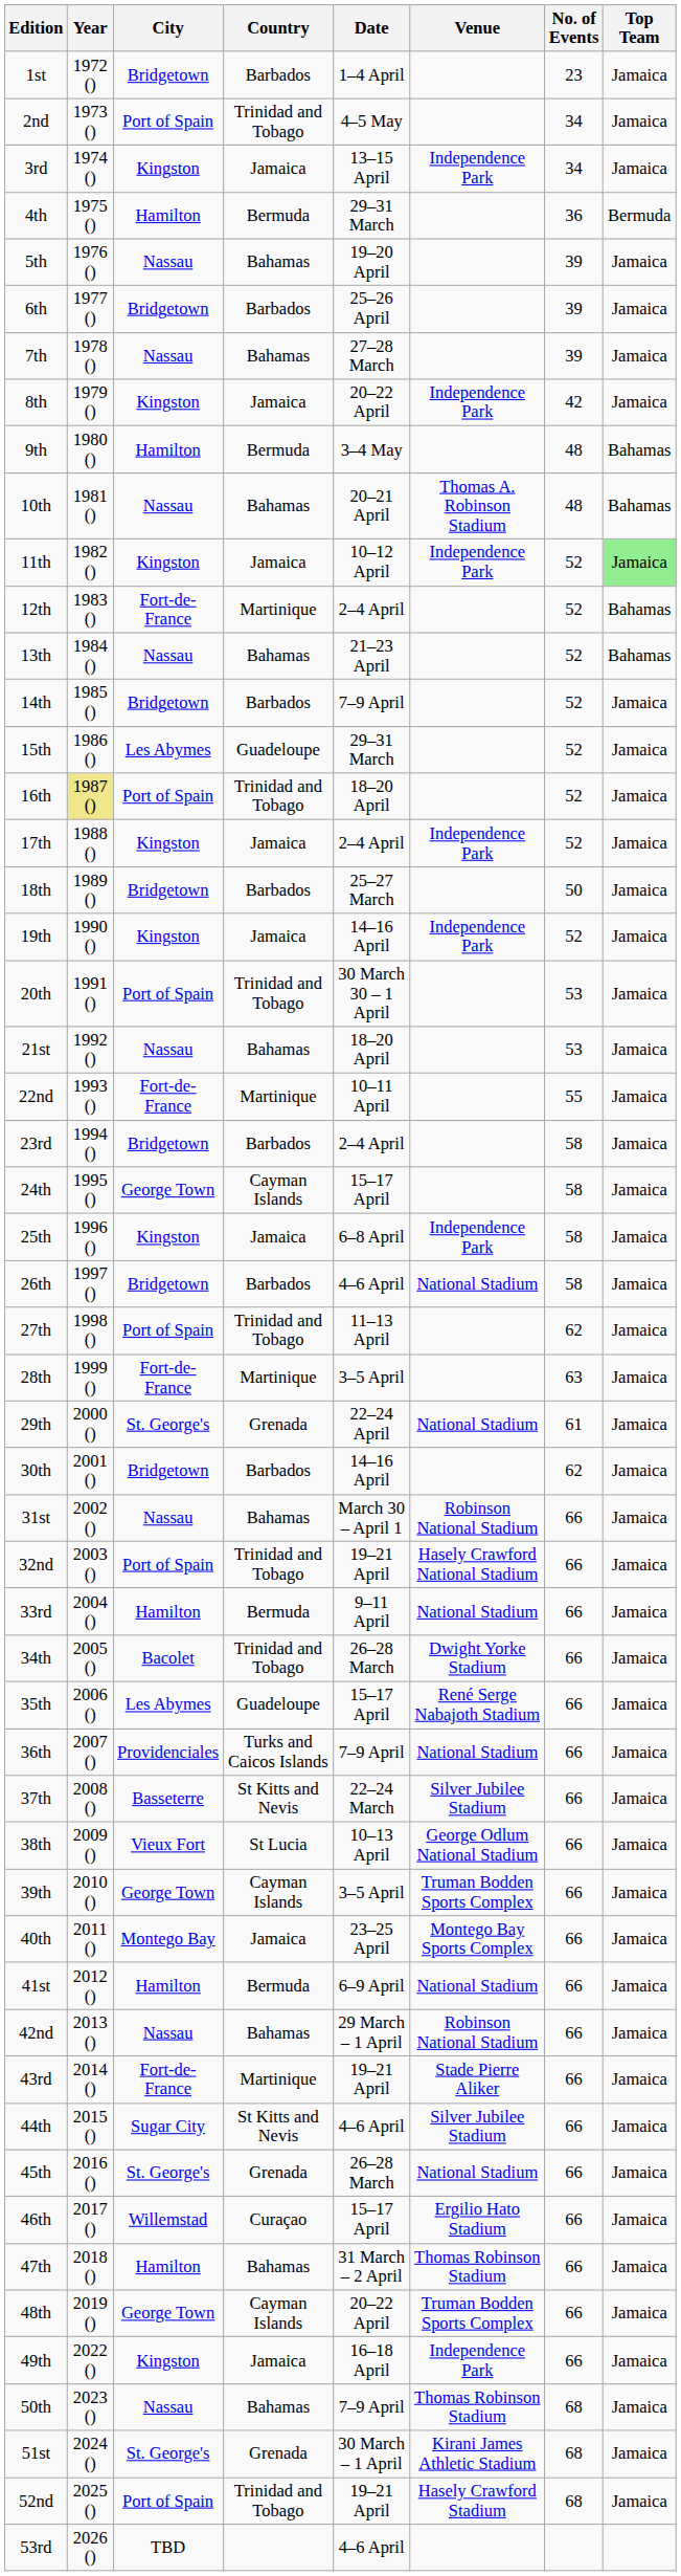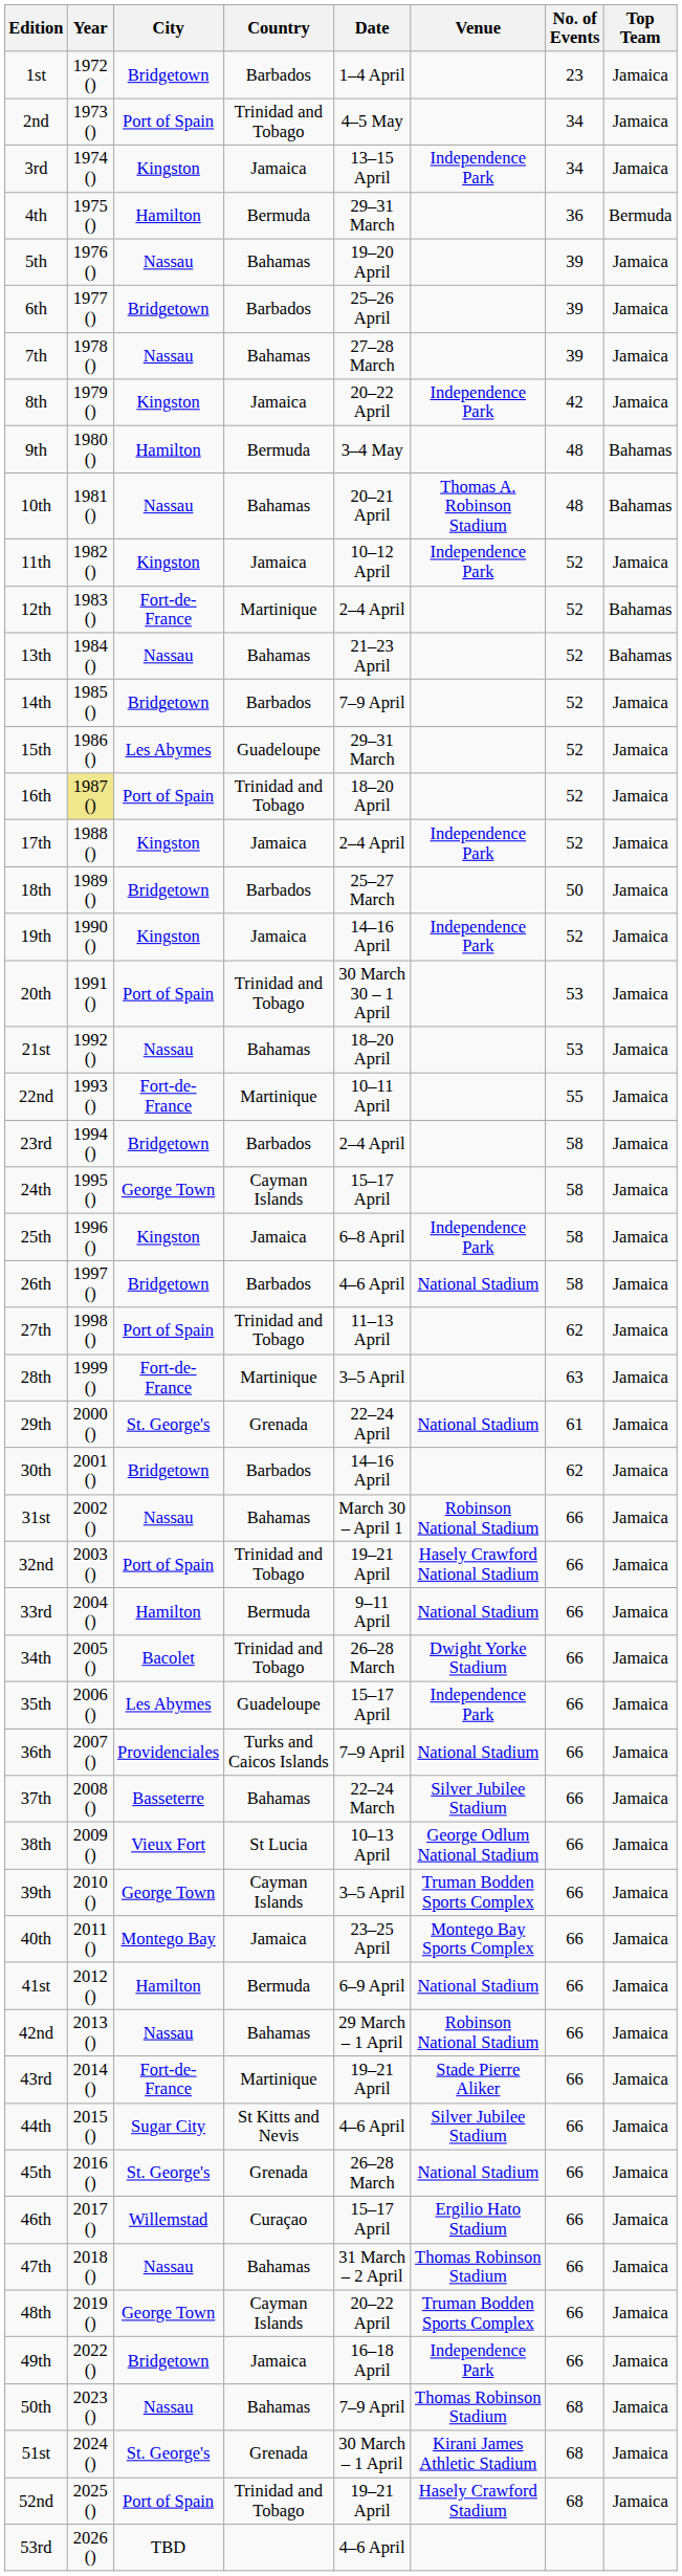11th | Top Team: lightgreen background -> no background
35th | Venue: René Serge Nabajoth Stadium -> Independence Park
37th | Country: St Kitts and Nevis -> Bahamas
47th | City: Hamilton -> Nassau
49th | City: Kingston -> Bridgetown
